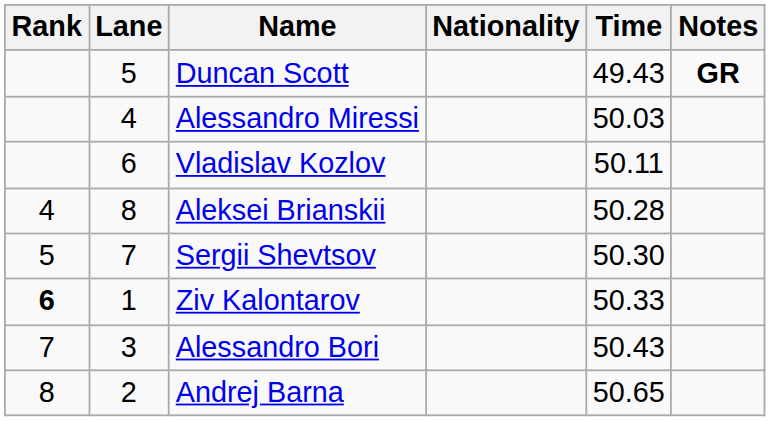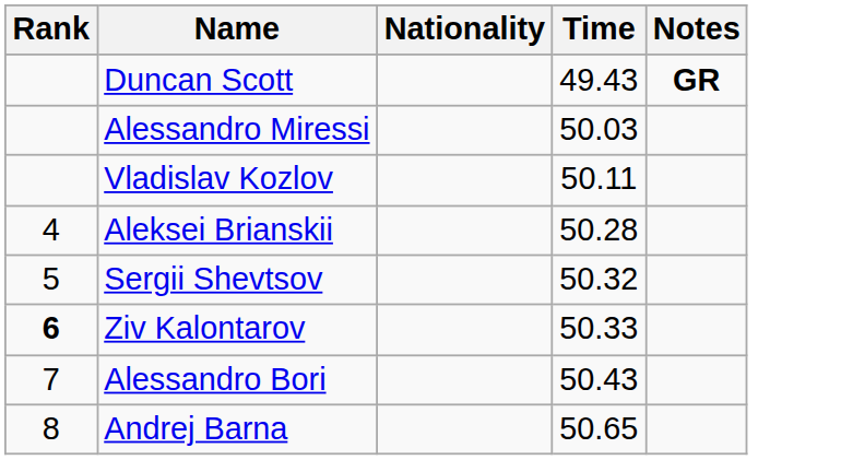- column: Lane | 5 | 4 | 6 | 8 | 7 | 1 | 3 | 2
Sergii Shevtsov | Time: 50.30 -> 50.32
